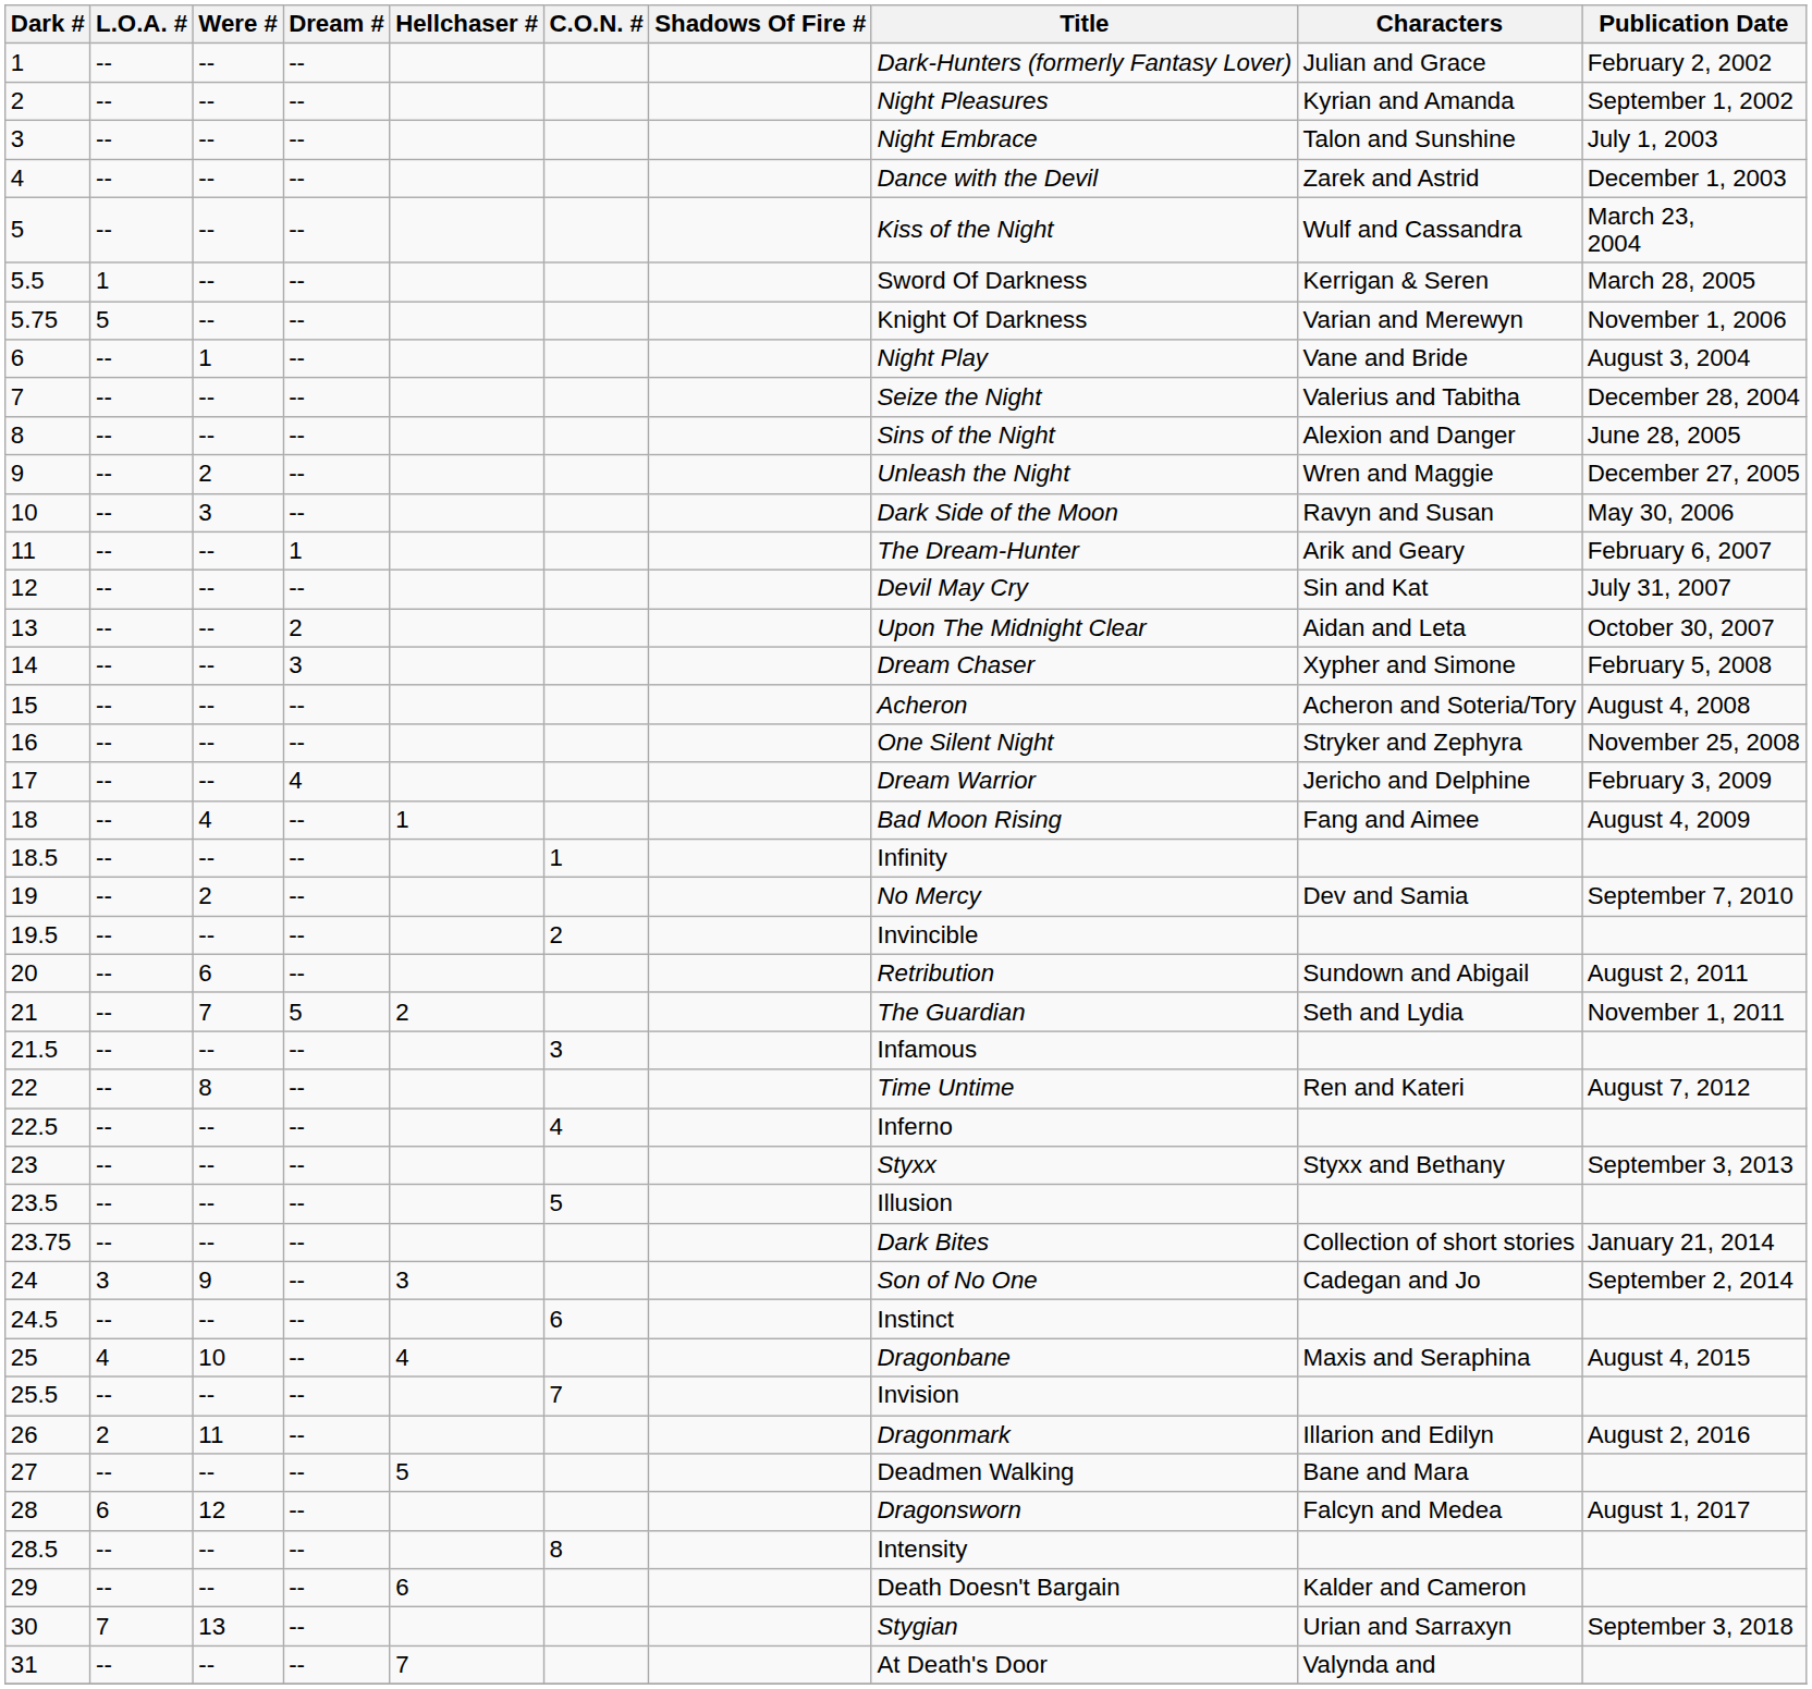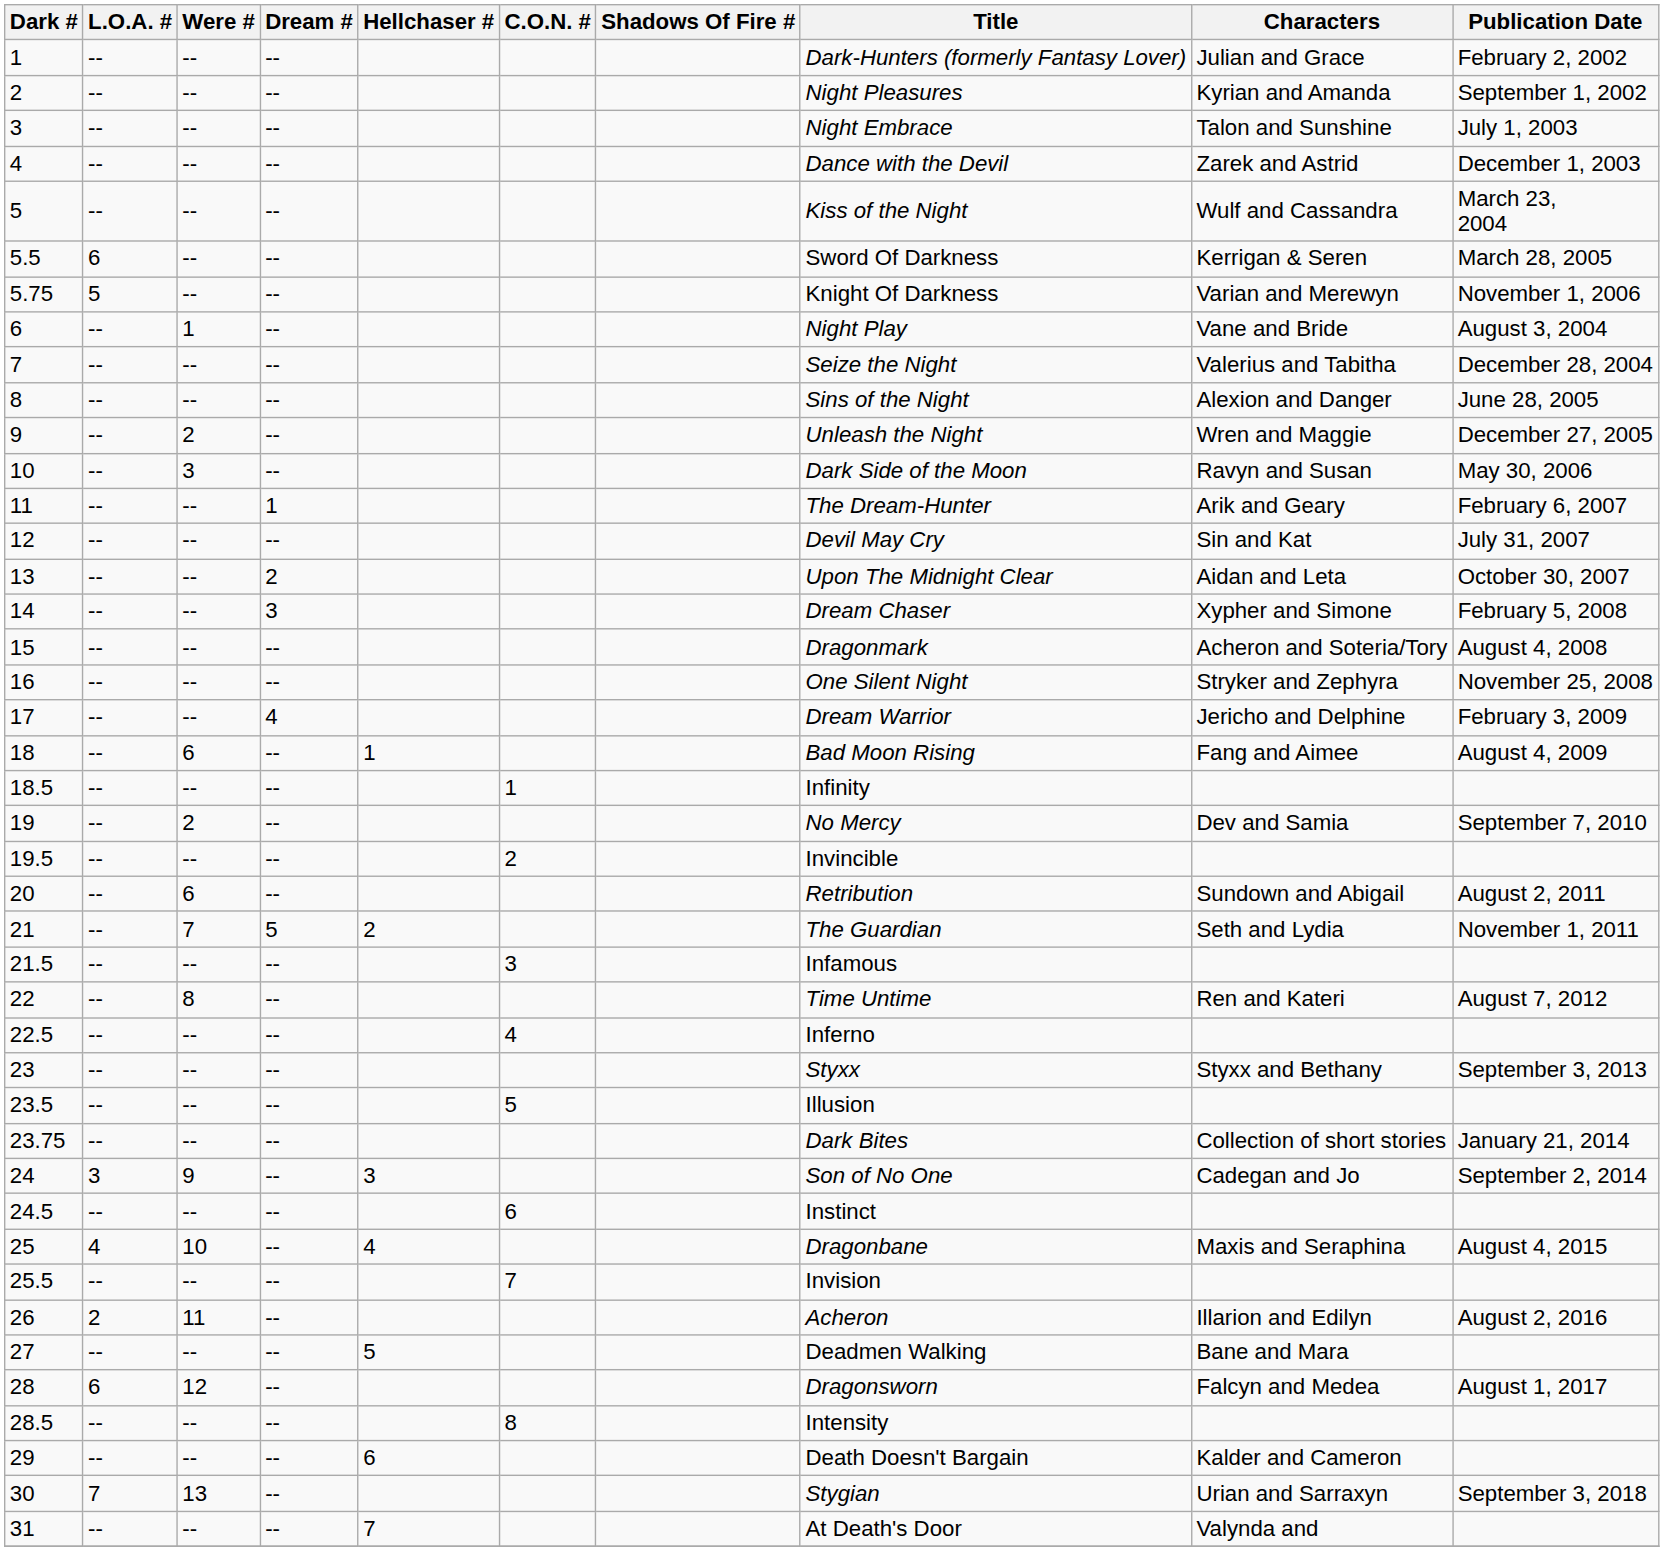5.5 | L.O.A. #: 1 -> 6
15 | Title: Acheron -> Dragonmark
18 | Were #: 4 -> 6
26 | Title: Dragonmark -> Acheron
